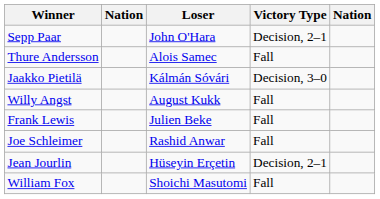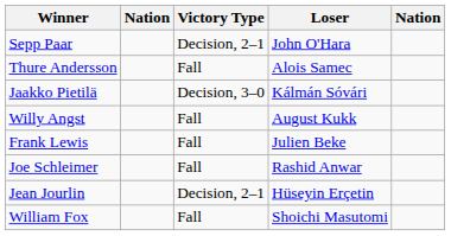columns swapped: Victory Type <-> Loser
